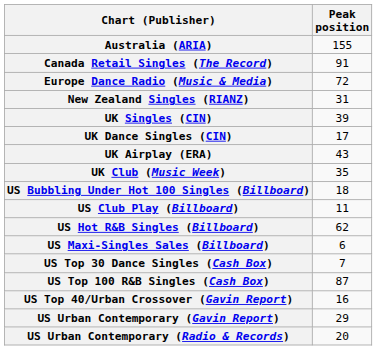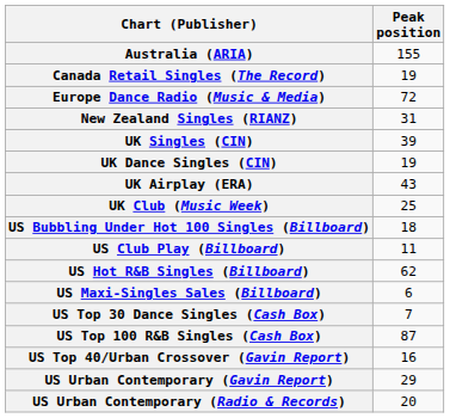Canada Retail Singles (The Record) | Peak position: 91 -> 19
UK Dance Singles (CIN) | Peak position: 17 -> 19
UK Club (Music Week) | Peak position: 35 -> 25
